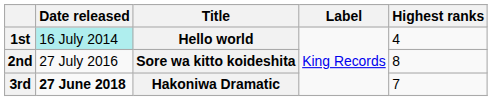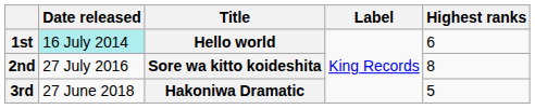1st | Highest ranks: 4 -> 6
3rd | Date released: bold -> normal
3rd | Highest ranks: 7 -> 5
